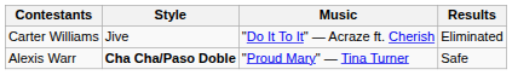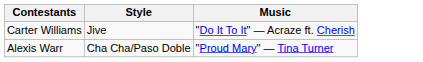- column: Results | Eliminated | Safe
Alexis Warr | Style: bold -> normal
